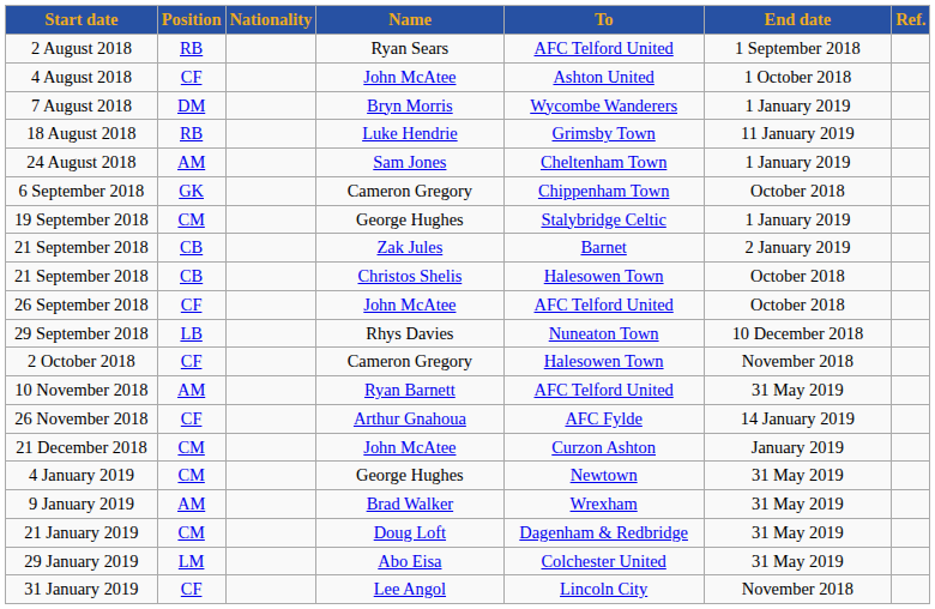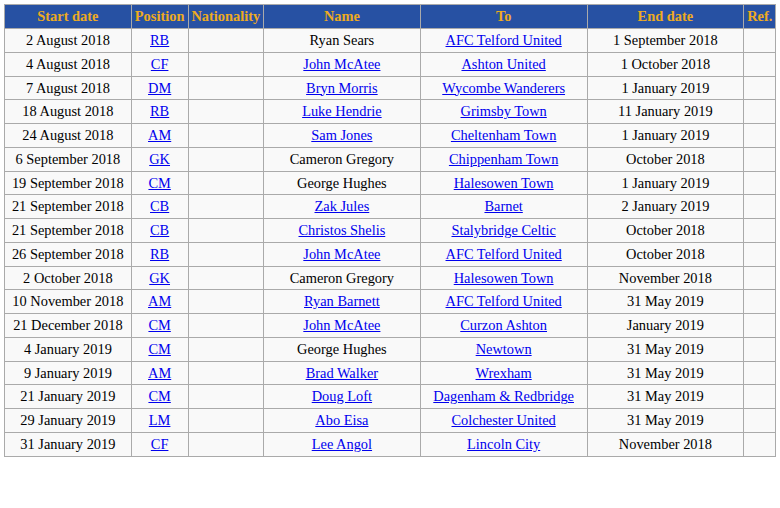19 September 2018 | To: Stalybridge Celtic -> Halesowen Town
21 September 2018 / Christos Shelis | To: Halesowen Town -> Stalybridge Celtic
26 September 2018 | Position: CF -> RB
- row: 29 September 2018 | LB | Rhys Davies | Nuneaton Town | 10 December 2018
2 October 2018 | Position: CF -> GK
- row: 26 November 2018 | CF | Arthur Gnahoua | AFC Fylde | 14 January 2019
